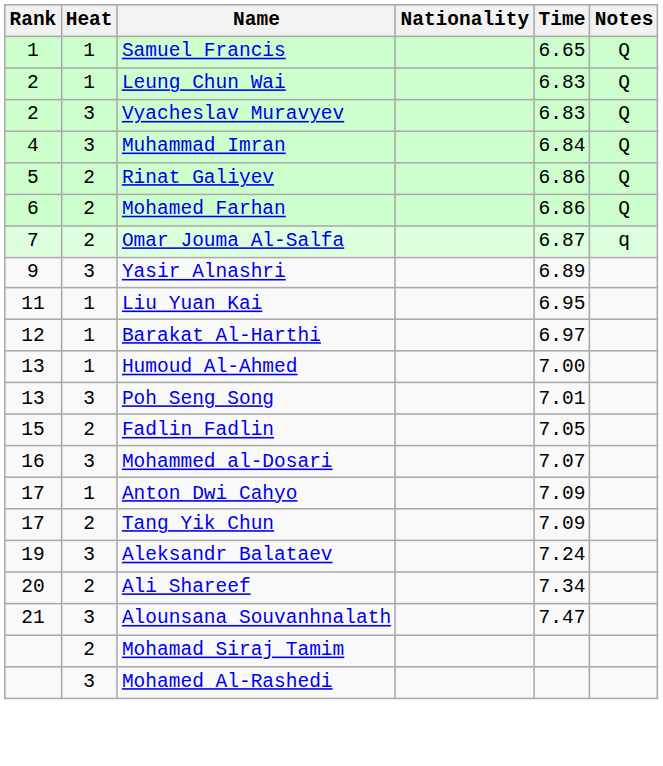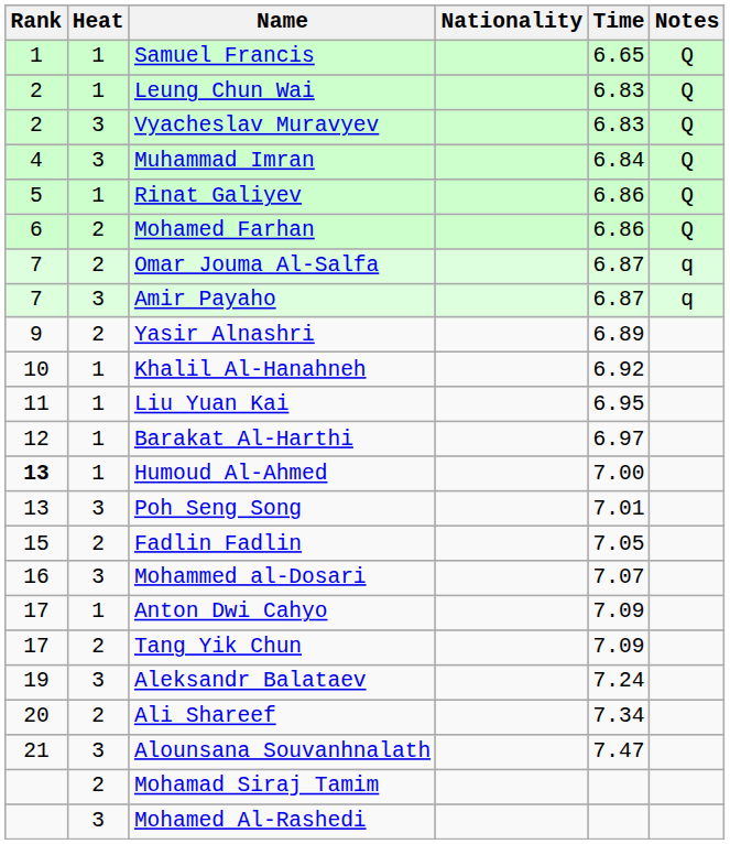Rinat Galiyev | Heat: 2 -> 1
+ row: 7 | 3 | Amir Payaho | 6.87 | q
Yasir Alnashri | Heat: 3 -> 2
+ row: 10 | 1 | Khalil Al-Hanahneh | 6.92
Humoud Al-Ahmed | Rank: normal -> bold
